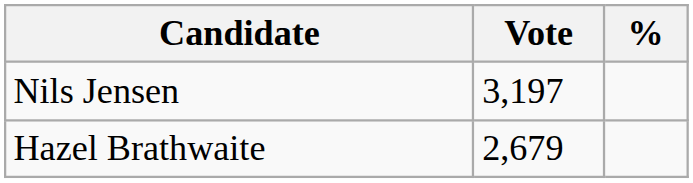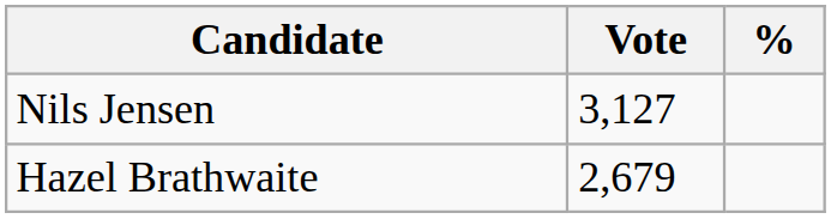Nils Jensen | Vote: 3,197 -> 3,127
